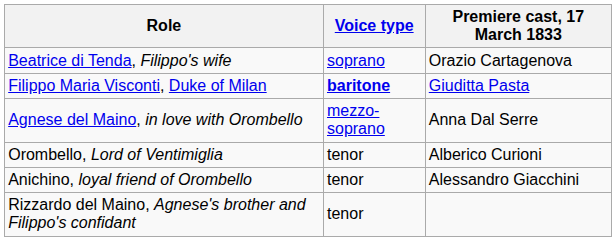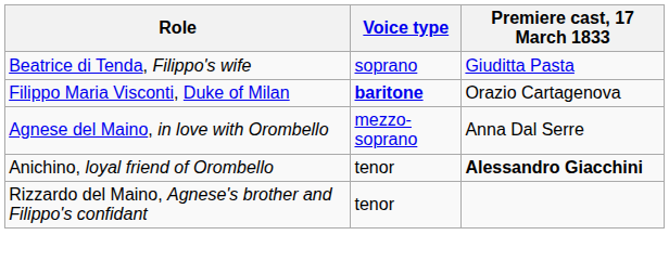Beatrice di Tenda, Filippo's wife | Premiere cast, 17 March 1833: Orazio Cartagenova -> Giuditta Pasta
Filippo Maria Visconti, Duke of Milan | Premiere cast, 17 March 1833: Giuditta Pasta -> Orazio Cartagenova
- row: Orombello, Lord of Ventimiglia | tenor | Alberico Curioni
Anichino, loyal friend of Orombello | Premiere cast, 17 March 1833: normal -> bold
